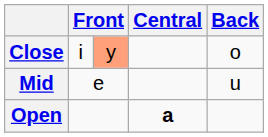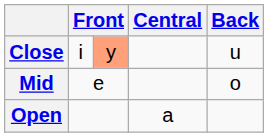Close | Back: o -> u
Mid | Back: u -> o
Open | Central: bold -> normal
